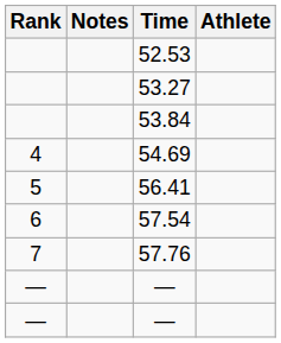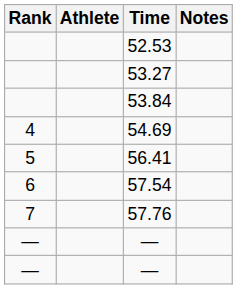columns swapped: Athlete <-> Notes
